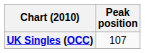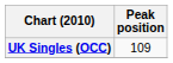UK Singles (OCC) | Peak position: 107 -> 109
